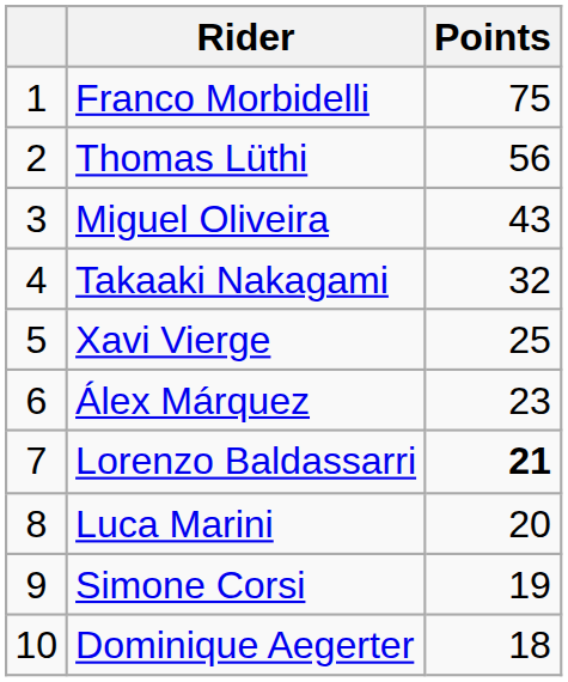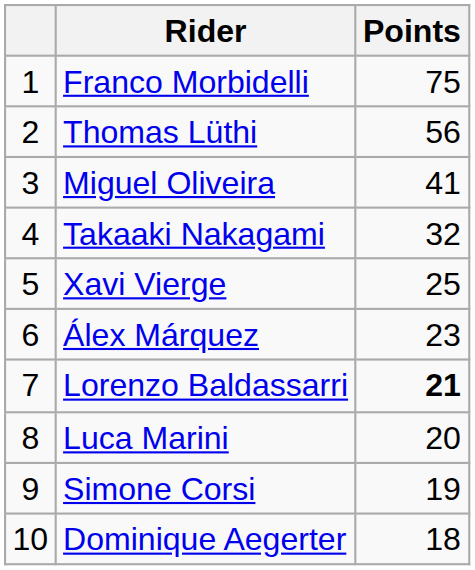Miguel Oliveira | Points: 43 -> 41
